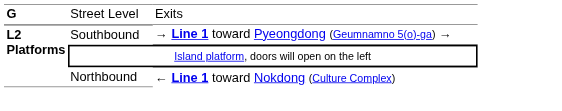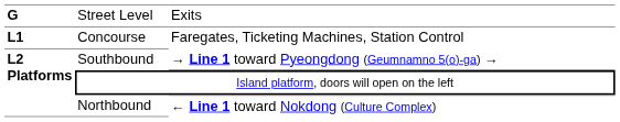+ row: L1 | Concourse | Faregates, Ticketing Machines, Station Control
